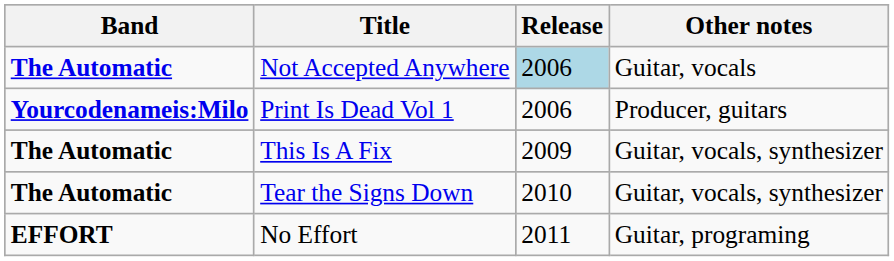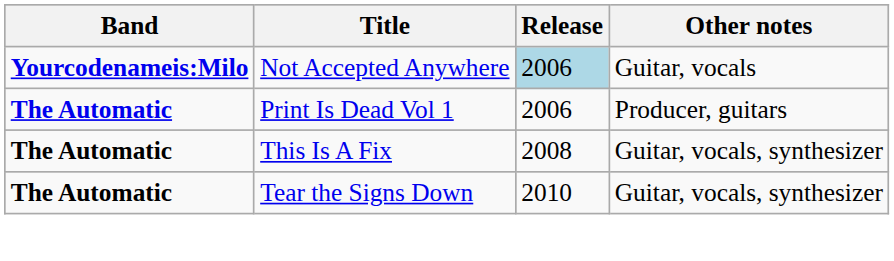Not Accepted Anywhere | Band: The Automatic -> Yourcodenameis:Milo
Print Is Dead Vol 1 | Band: Yourcodenameis:Milo -> The Automatic
This Is A Fix | Release: 2009 -> 2008
- row: EFFORT | No Effort | 2011 | Guitar, programing
